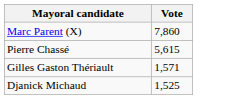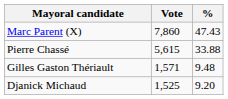+ column: % | 47.43 | 33.88 | 9.48 | 9.20
